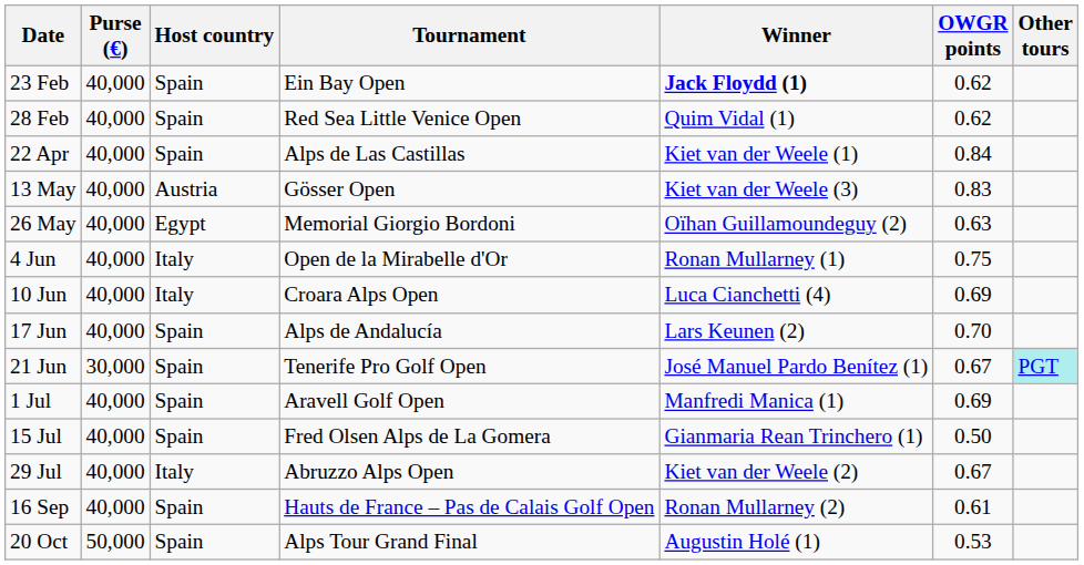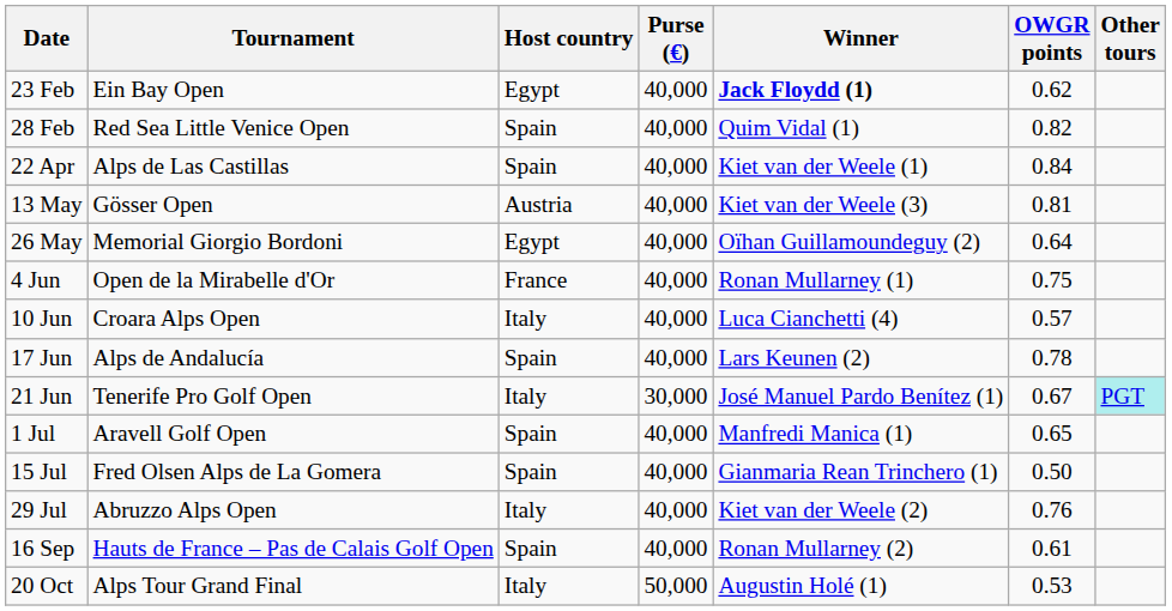columns swapped: Tournament <-> Purse (€)
23 Feb | Host country: Spain -> Egypt
28 Feb | OWGR points: 0.62 -> 0.82
13 May | OWGR points: 0.83 -> 0.81
26 May | OWGR points: 0.63 -> 0.64
4 Jun | Host country: Italy -> France
10 Jun | OWGR points: 0.69 -> 0.57
17 Jun | OWGR points: 0.70 -> 0.78
21 Jun | Host country: Spain -> Italy
1 Jul | OWGR points: 0.69 -> 0.65
29 Jul | OWGR points: 0.67 -> 0.76
20 Oct | Host country: Spain -> Italy
